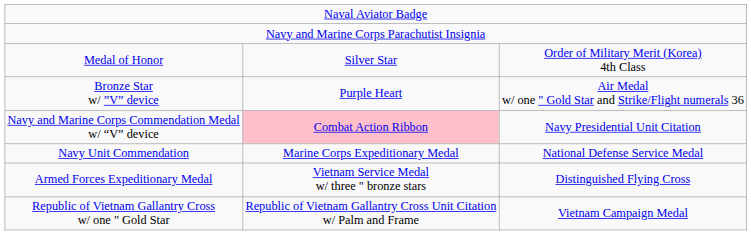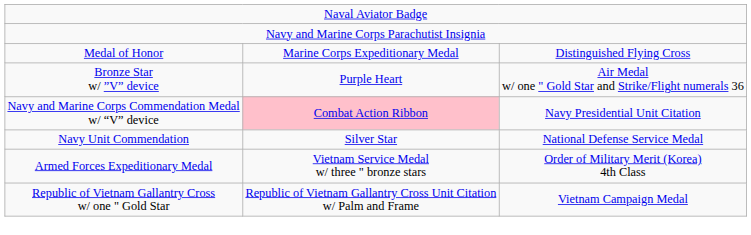Medal of Honor | column 2: Silver Star -> Marine Corps Expeditionary Medal
Medal of Honor | column 3: Order of Military Merit (Korea) 4th Class -> Distinguished Flying Cross
Navy Unit Commendation | column 2: Marine Corps Expeditionary Medal -> Silver Star
Armed Forces Expeditionary Medal | column 3: Distinguished Flying Cross -> Order of Military Merit (Korea) 4th Class
